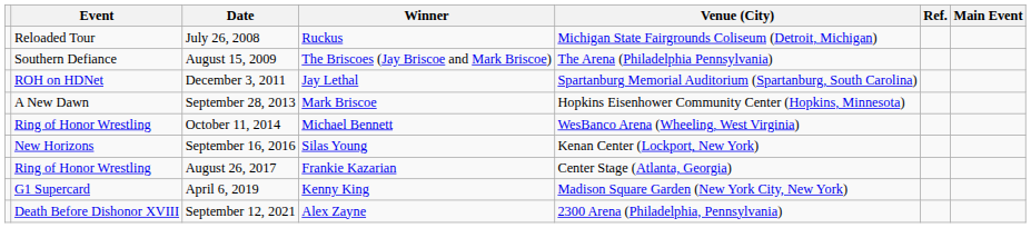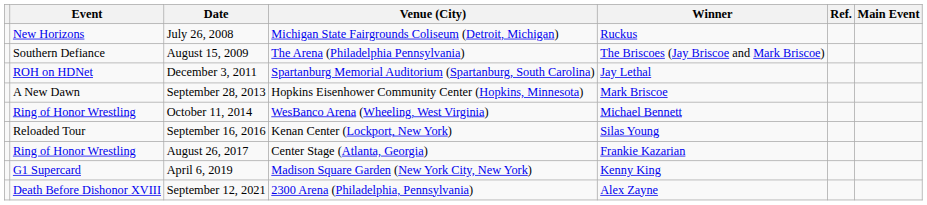columns swapped: Venue (City) <-> Winner
July 26, 2008 | Event: Reloaded Tour -> New Horizons
September 16, 2016 | Event: New Horizons -> Reloaded Tour
